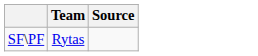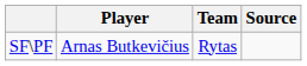+ column: Player | Arnas Butkevičius
